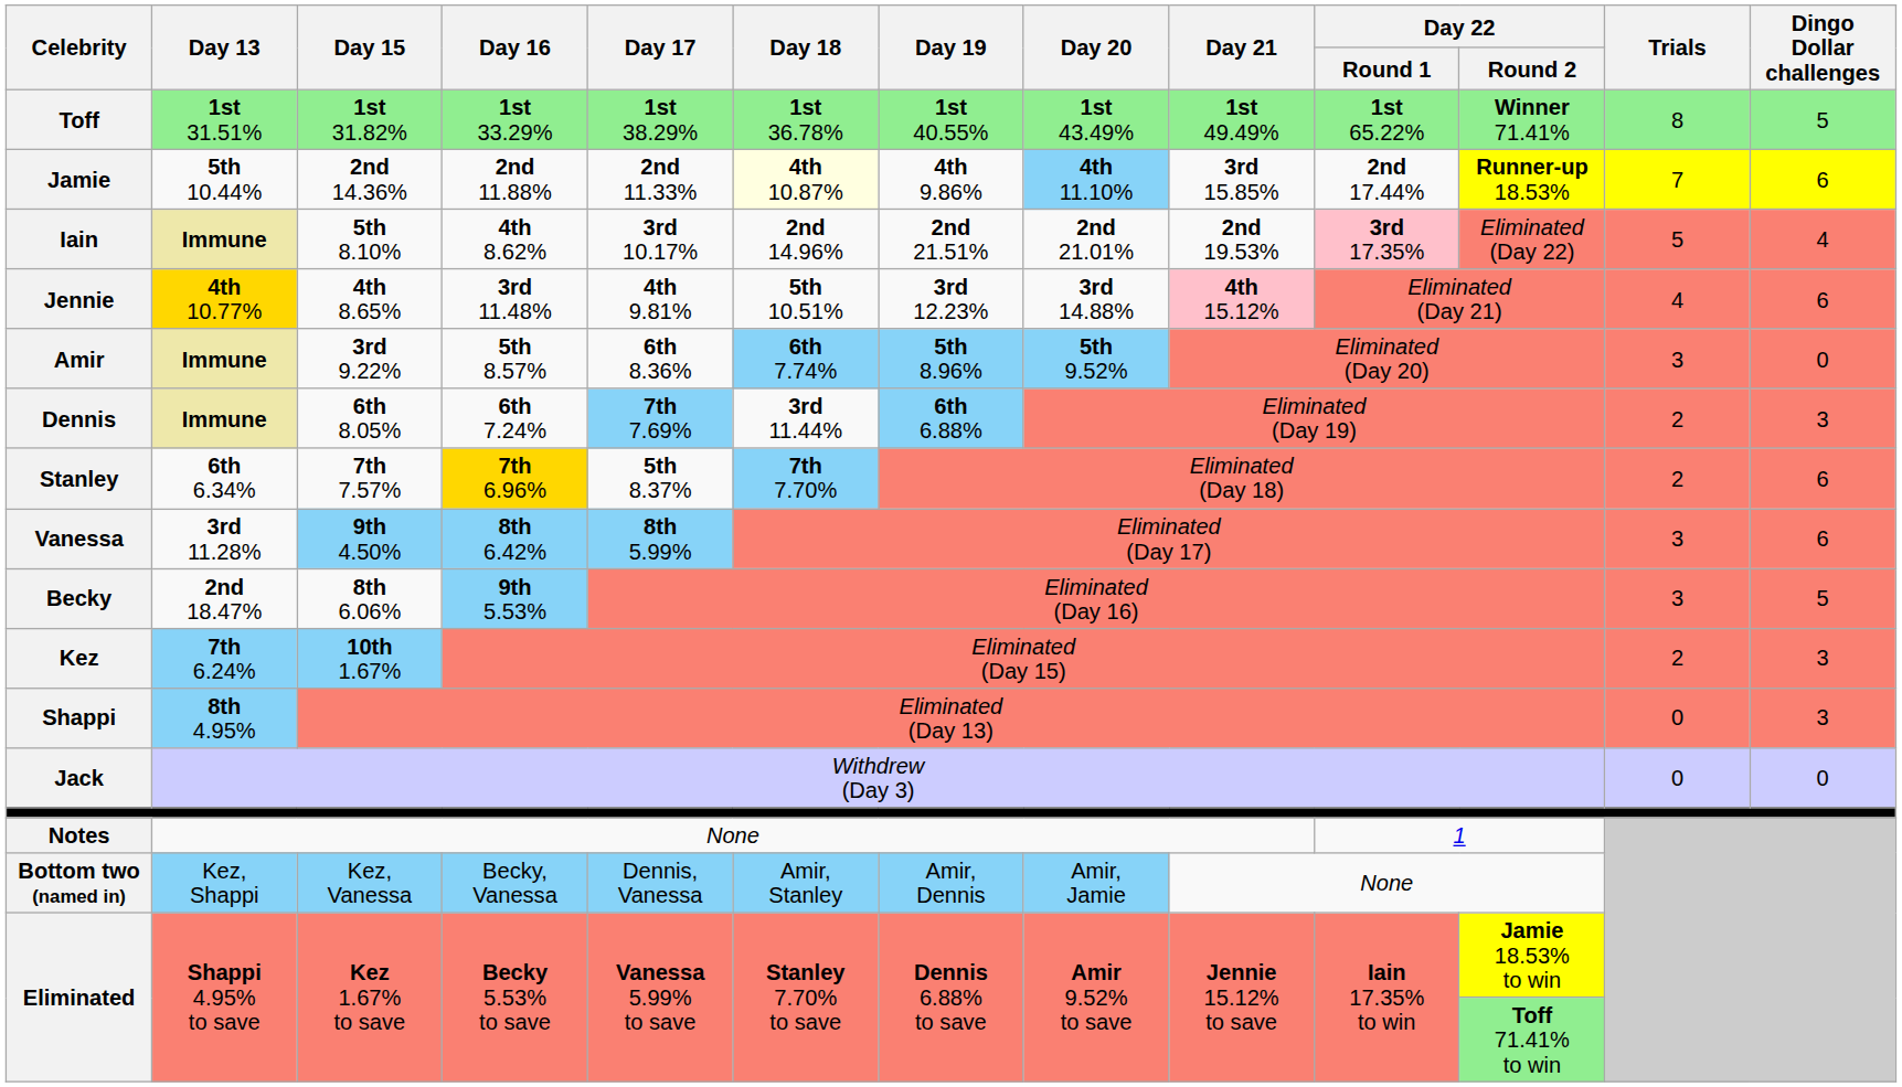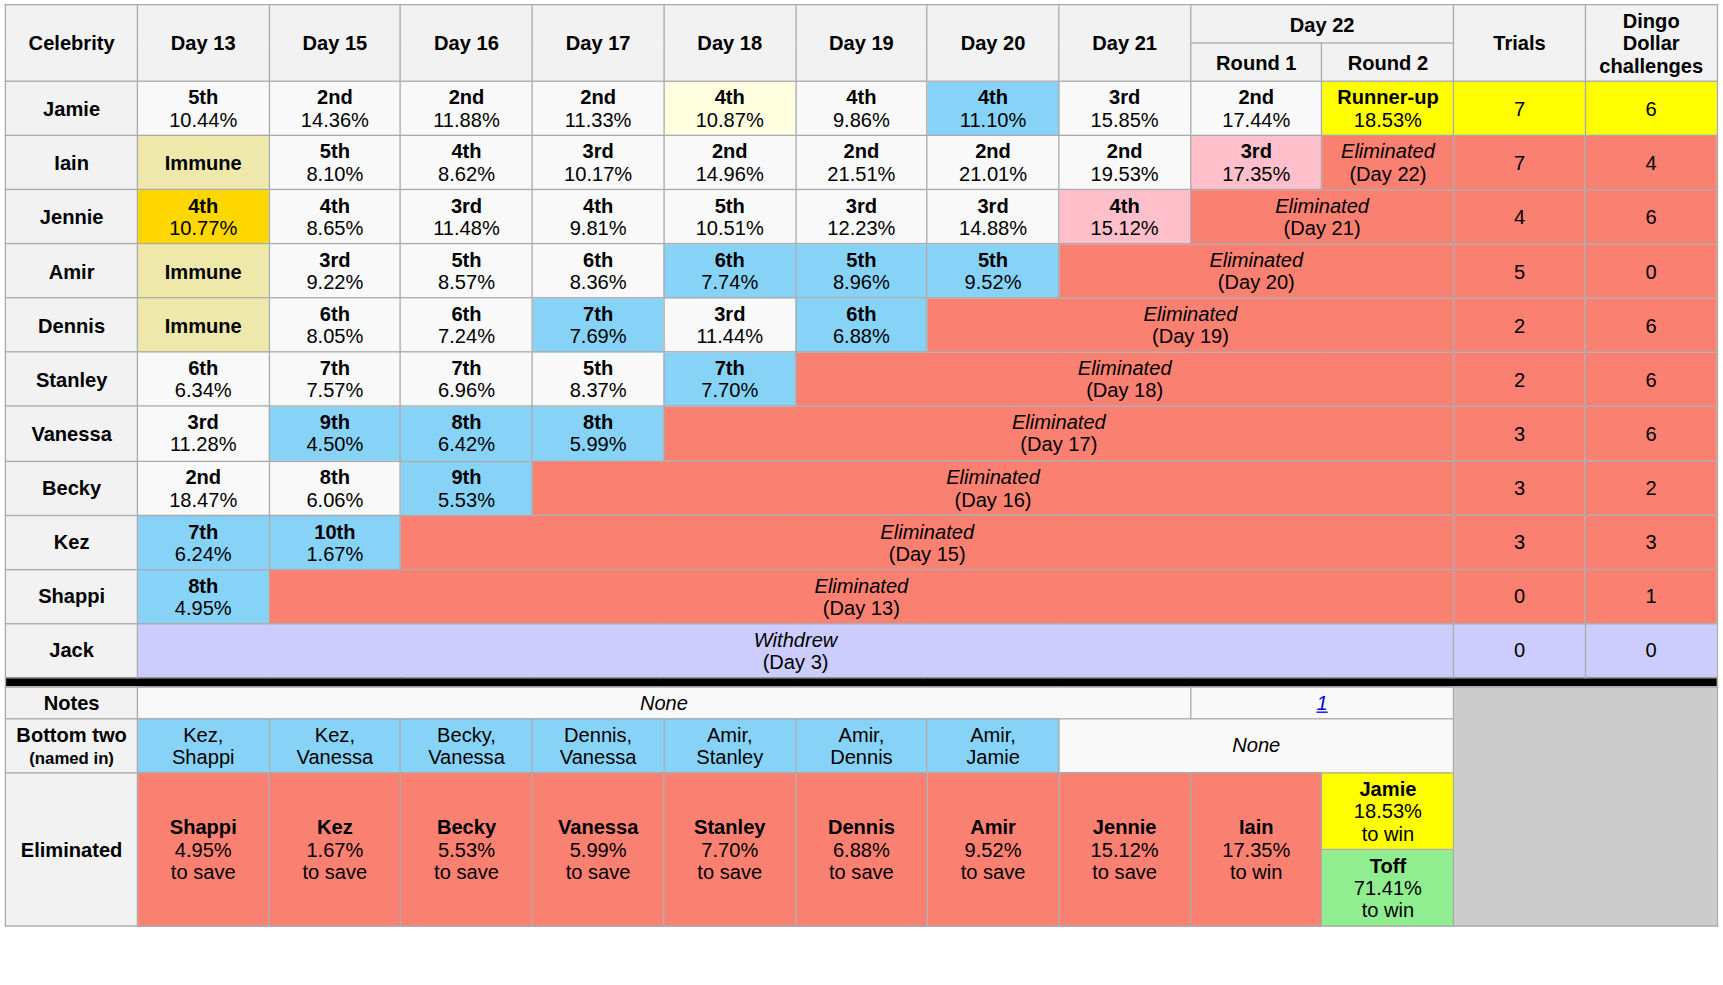- row: Toff | 1st 31.51% | 1st 31.82% | 1st 33.29% | 1st 38.29% | 1st 36.78% | 1st 40.55% | 1st 43.49% | 1st 49.49% | 1st 65.22% | Winner 71.41% | 8 | 5
Iain | Trials: 5 -> 7
Amir | Trials: 3 -> 5
Dennis | Dingo Dollar challenges: 3 -> 6
Stanley | Day 16: gold background -> no background
Becky | Dingo Dollar challenges: 5 -> 2
Kez | Trials: 2 -> 3
Shappi | Dingo Dollar challenges: 3 -> 1
